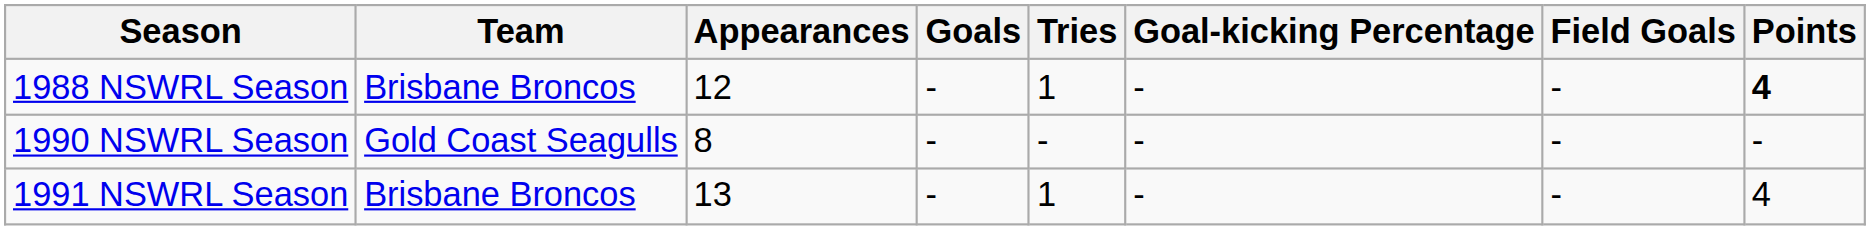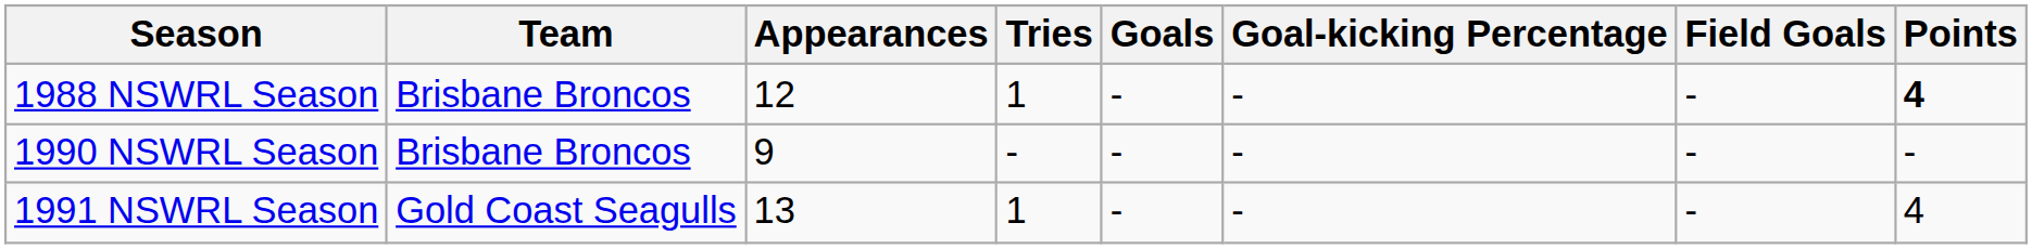columns swapped: Tries <-> Goals
1990 NSWRL Season | Team: Gold Coast Seagulls -> Brisbane Broncos
1990 NSWRL Season | Appearances: 8 -> 9
1991 NSWRL Season | Team: Brisbane Broncos -> Gold Coast Seagulls
